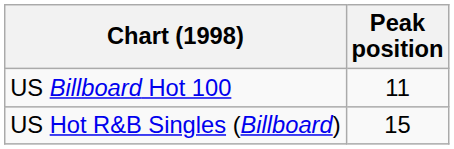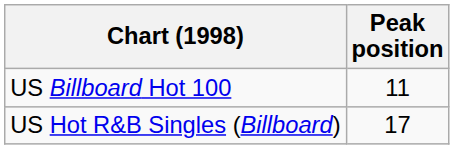US Hot R&B Singles (Billboard) | Peak position: 15 -> 17
